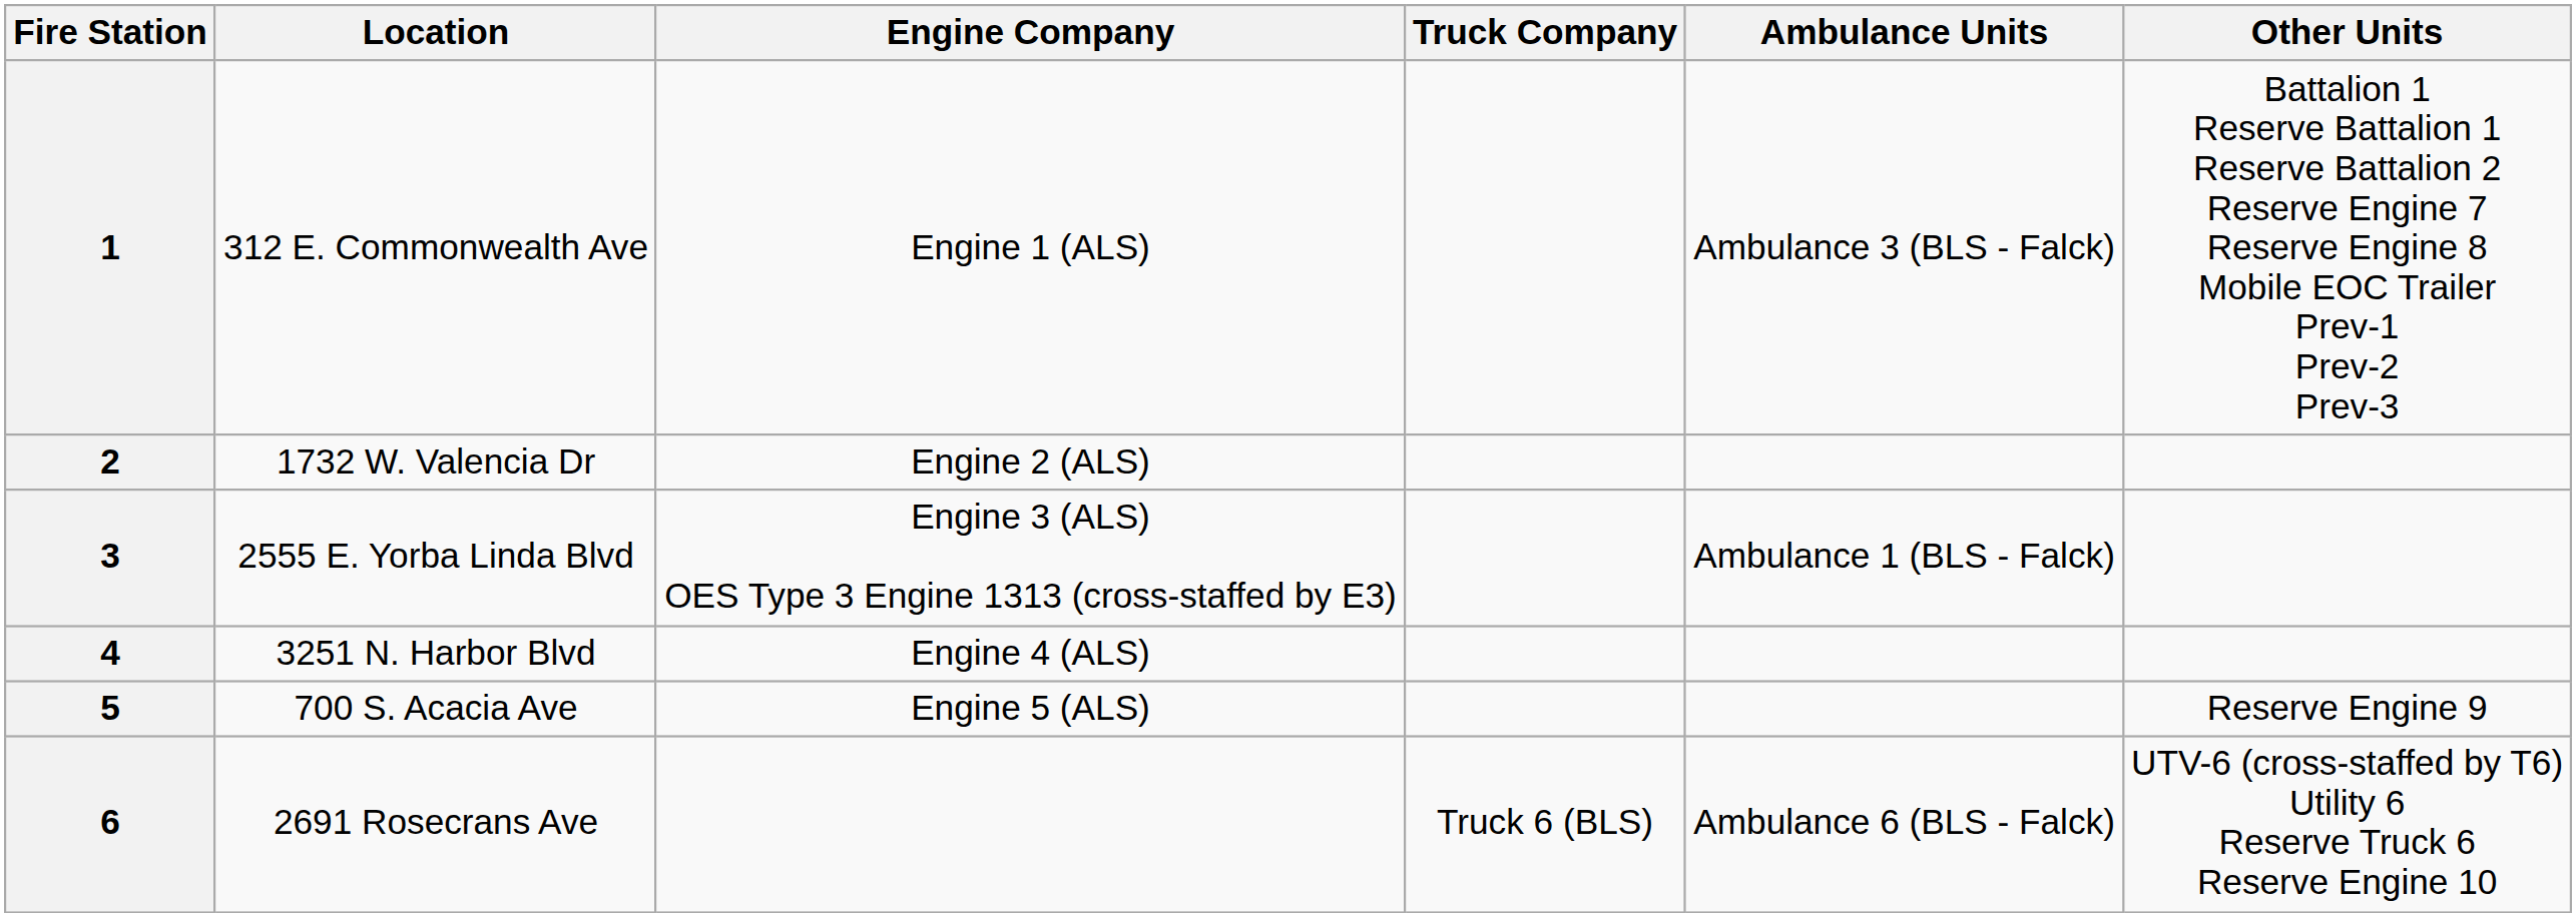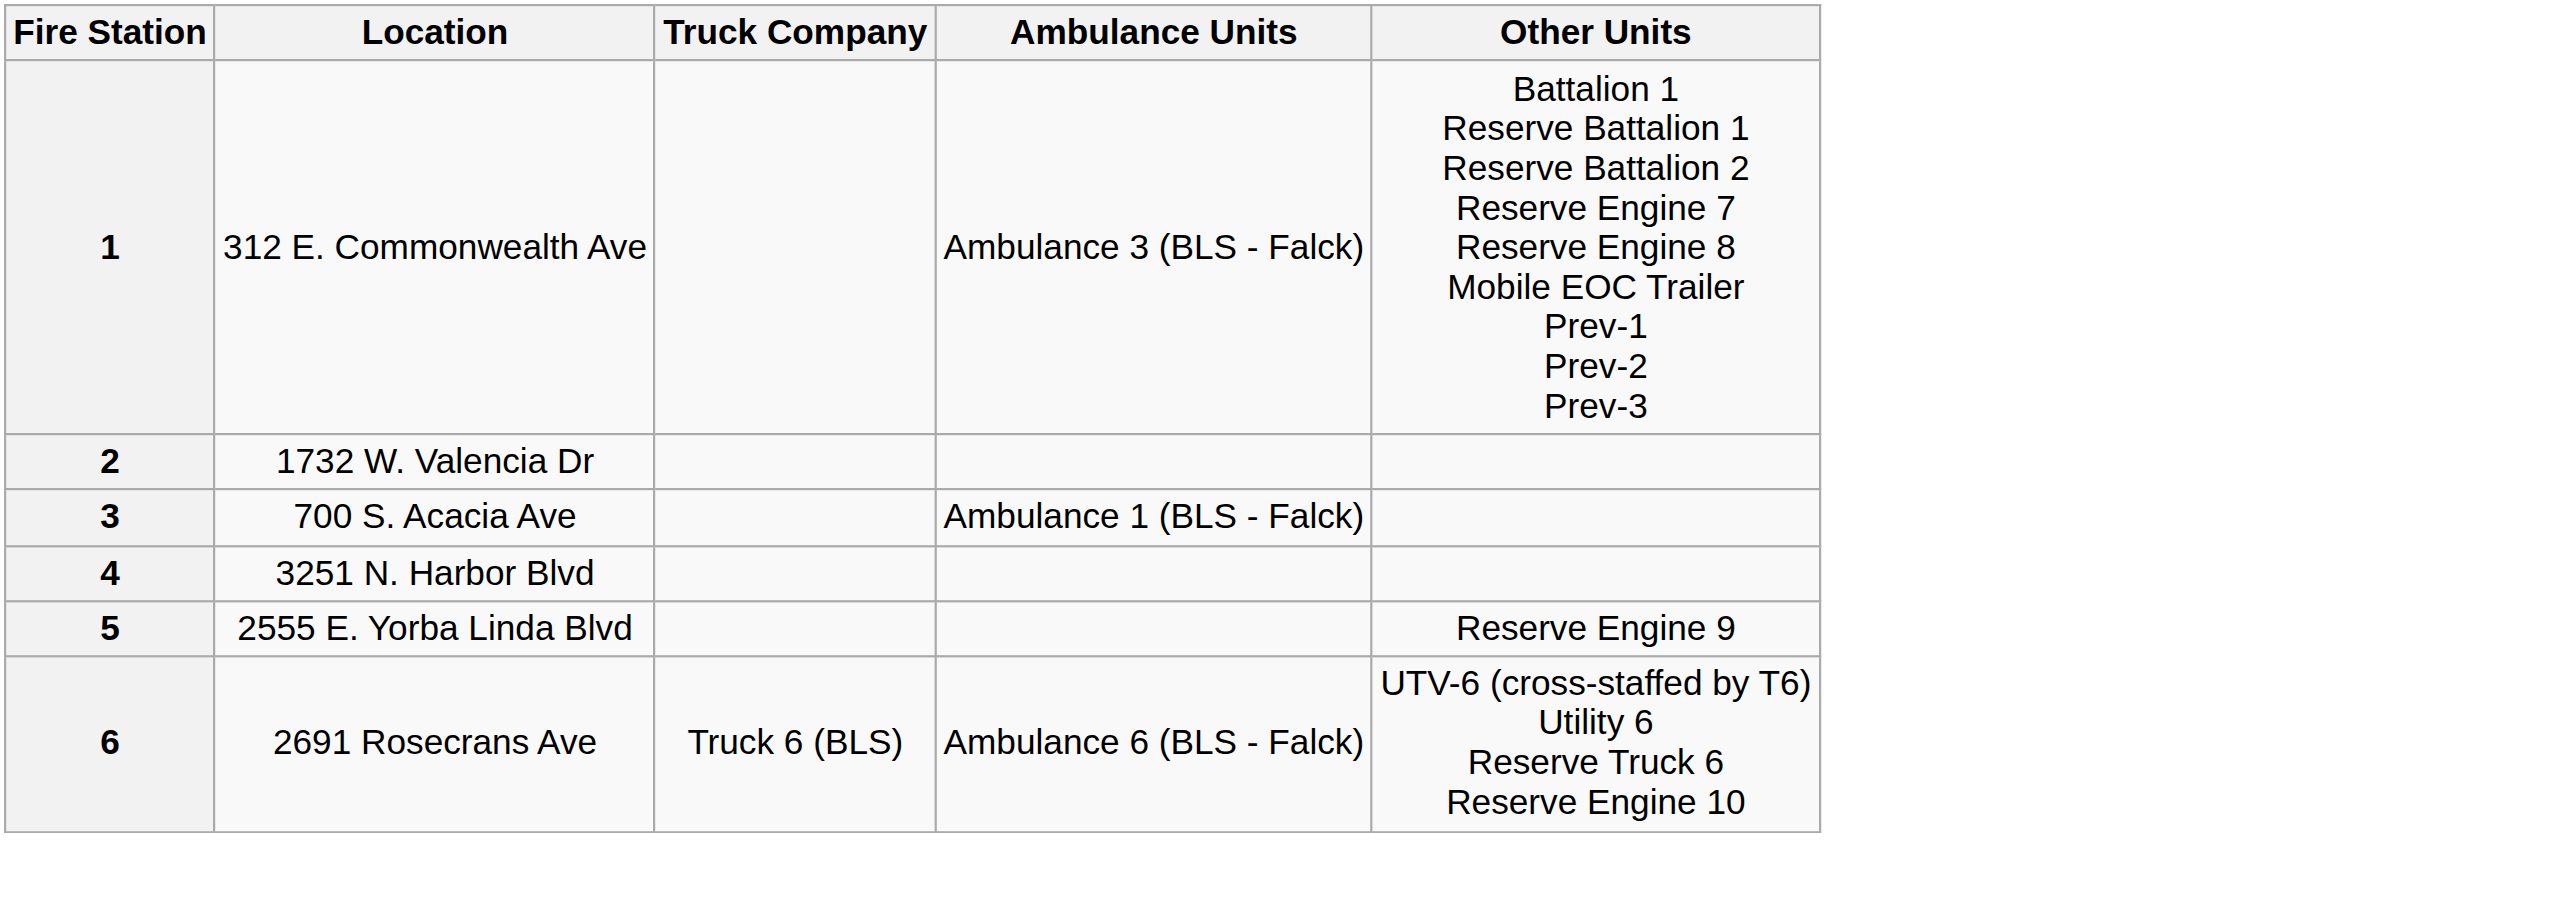- column: Engine Company | Engine 1 (ALS) | Engine 2 (ALS) | Engine 3 (ALS) OES Type 3 Engine 1313 (cross-staffed by E3) | Engine 4 (ALS) | Engine 5 (ALS)
3 | Location: 2555 E. Yorba Linda Blvd -> 700 S. Acacia Ave
5 | Location: 700 S. Acacia Ave -> 2555 E. Yorba Linda Blvd
